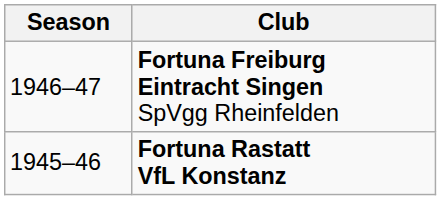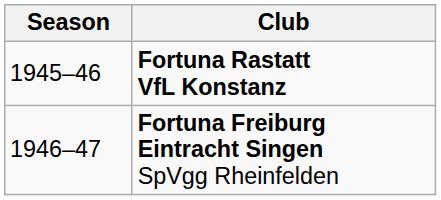rows swapped: Fortuna Rastatt VfL Konstanz <-> Fortuna Freiburg Eintracht Singen SpVgg Rheinfelden
